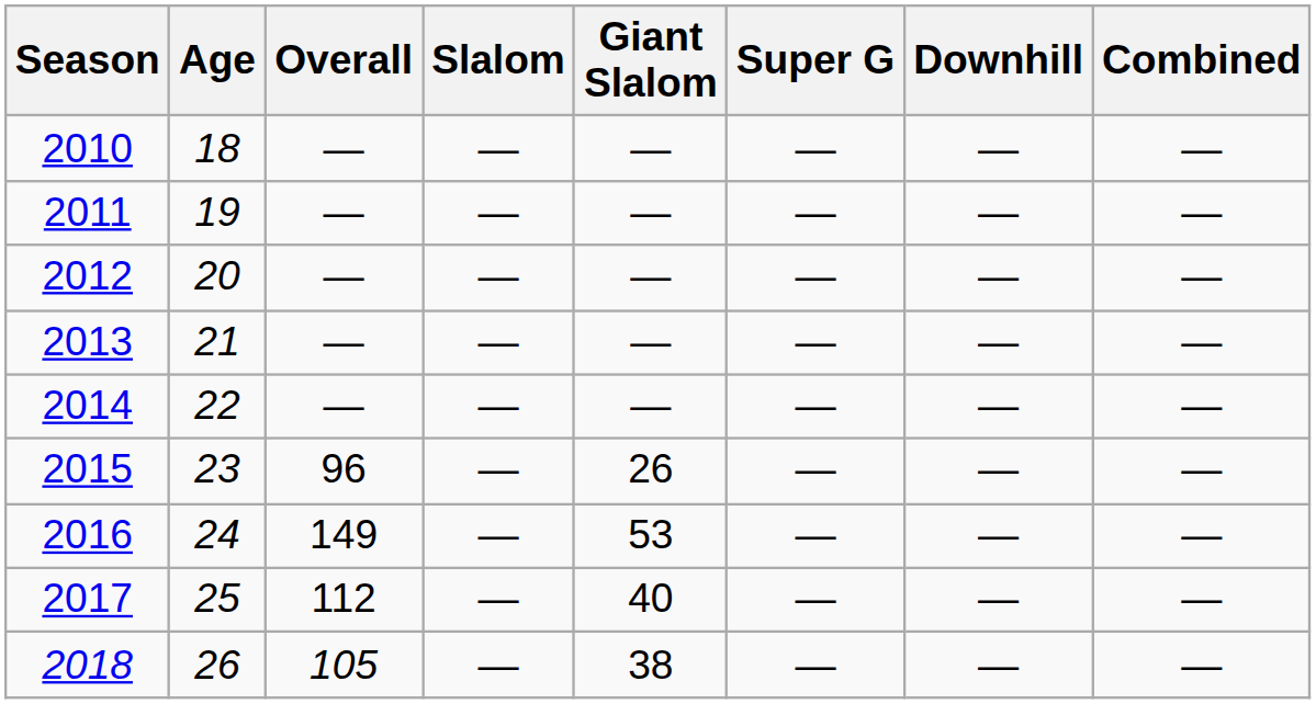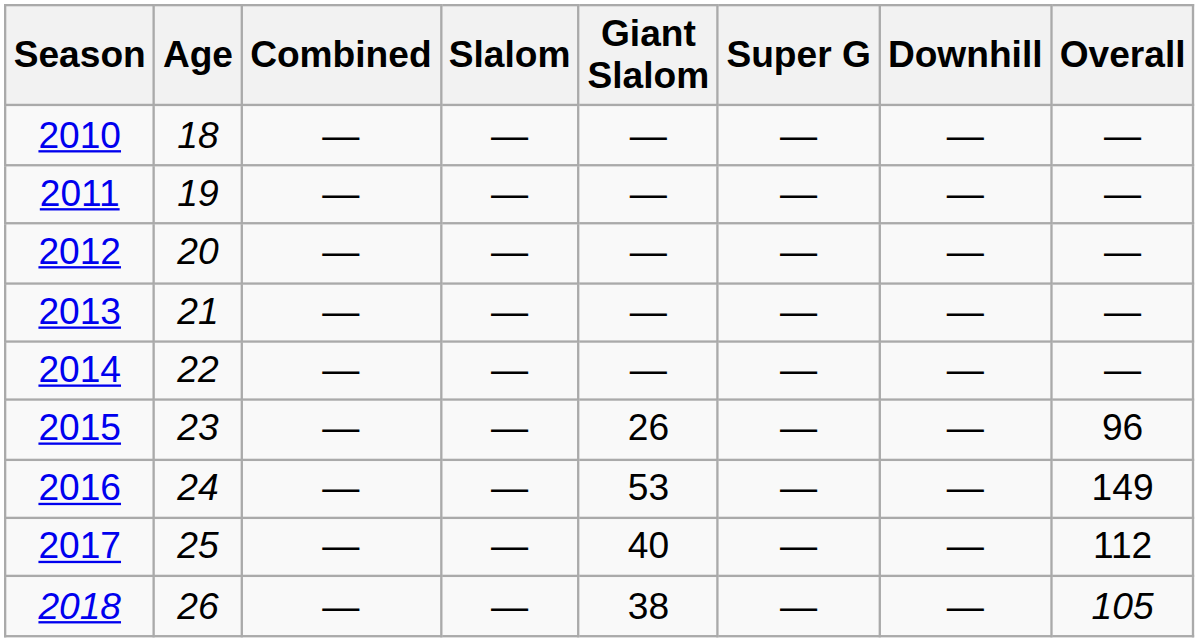columns swapped: Overall <-> Combined
